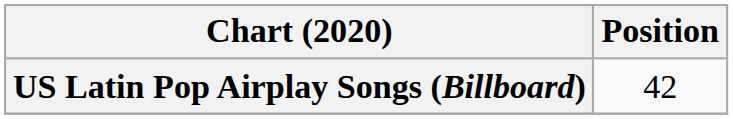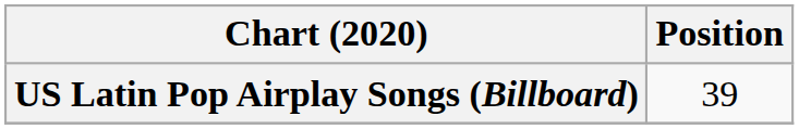US Latin Pop Airplay Songs (Billboard) | Position: 42 -> 39
